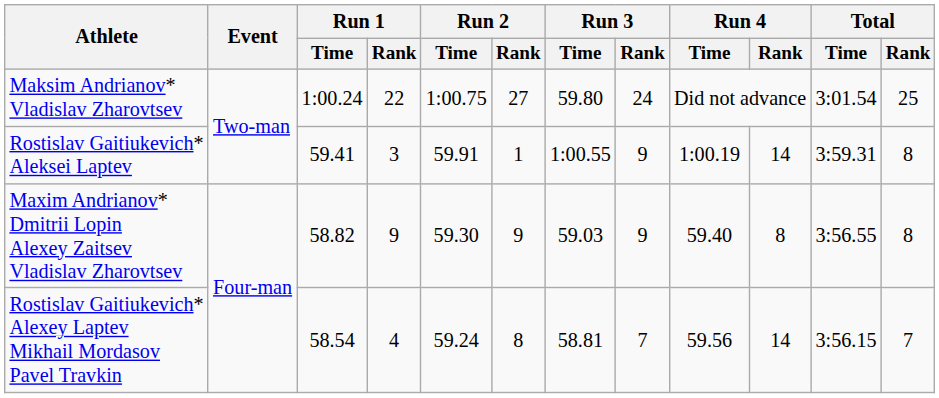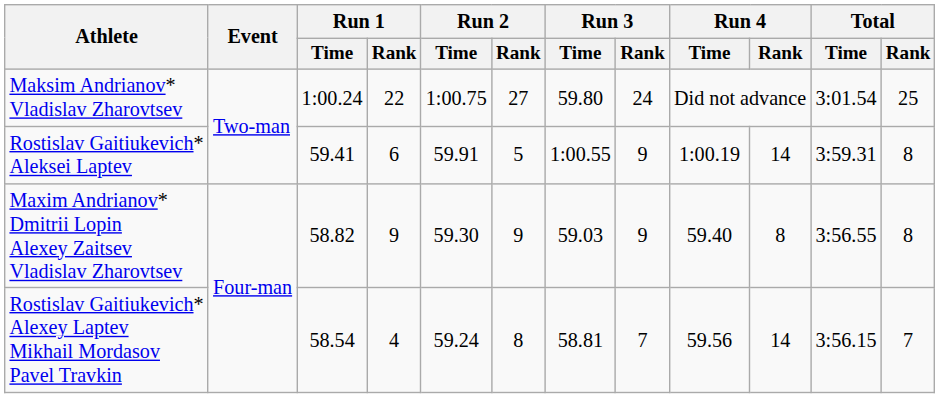Rostislav Gaitiukevich* Aleksei Laptev | Run 1 / Rank: 3 -> 6
Rostislav Gaitiukevich* Aleksei Laptev | Run 2 / Rank: 1 -> 5
